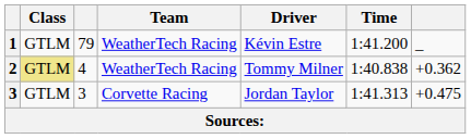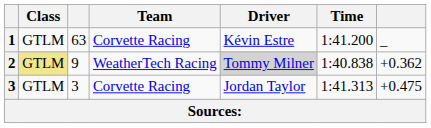1 | column 3: 79 -> 63
1 | Team: WeatherTech Racing -> Corvette Racing
2 | column 3: 4 -> 9
2 | Driver: no background -> lightgrey background
